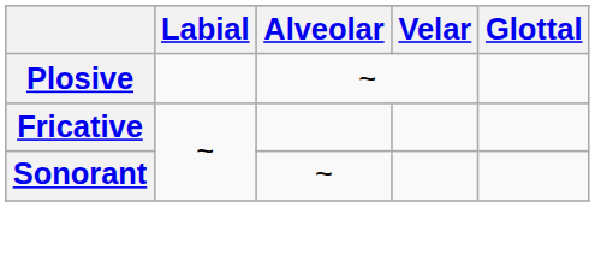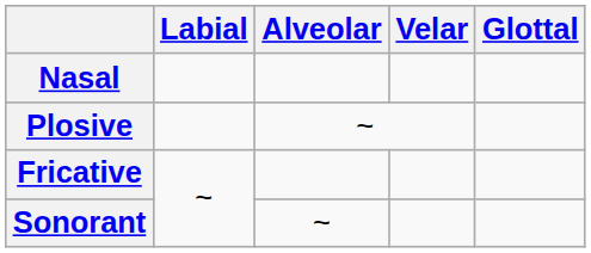+ row: Nasal
